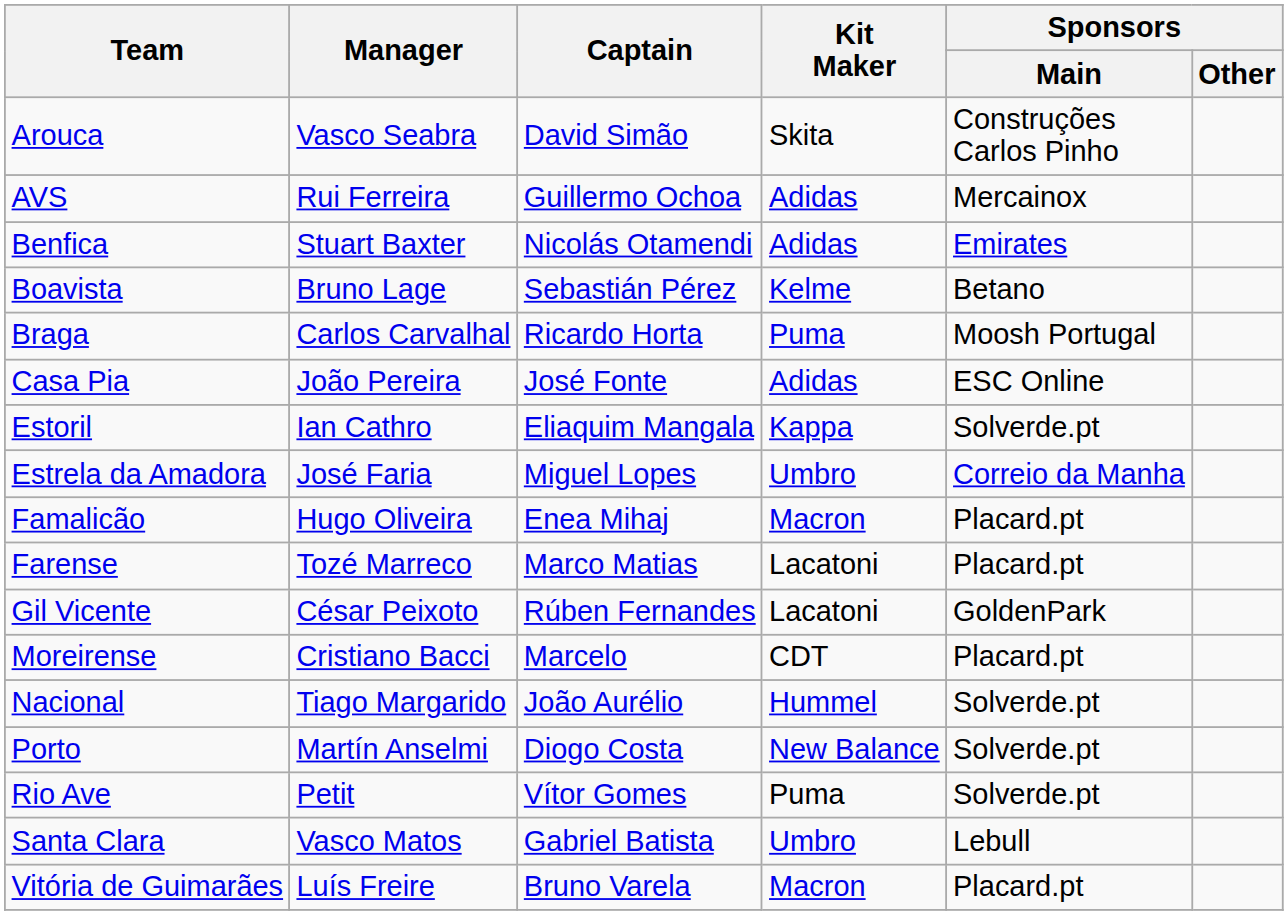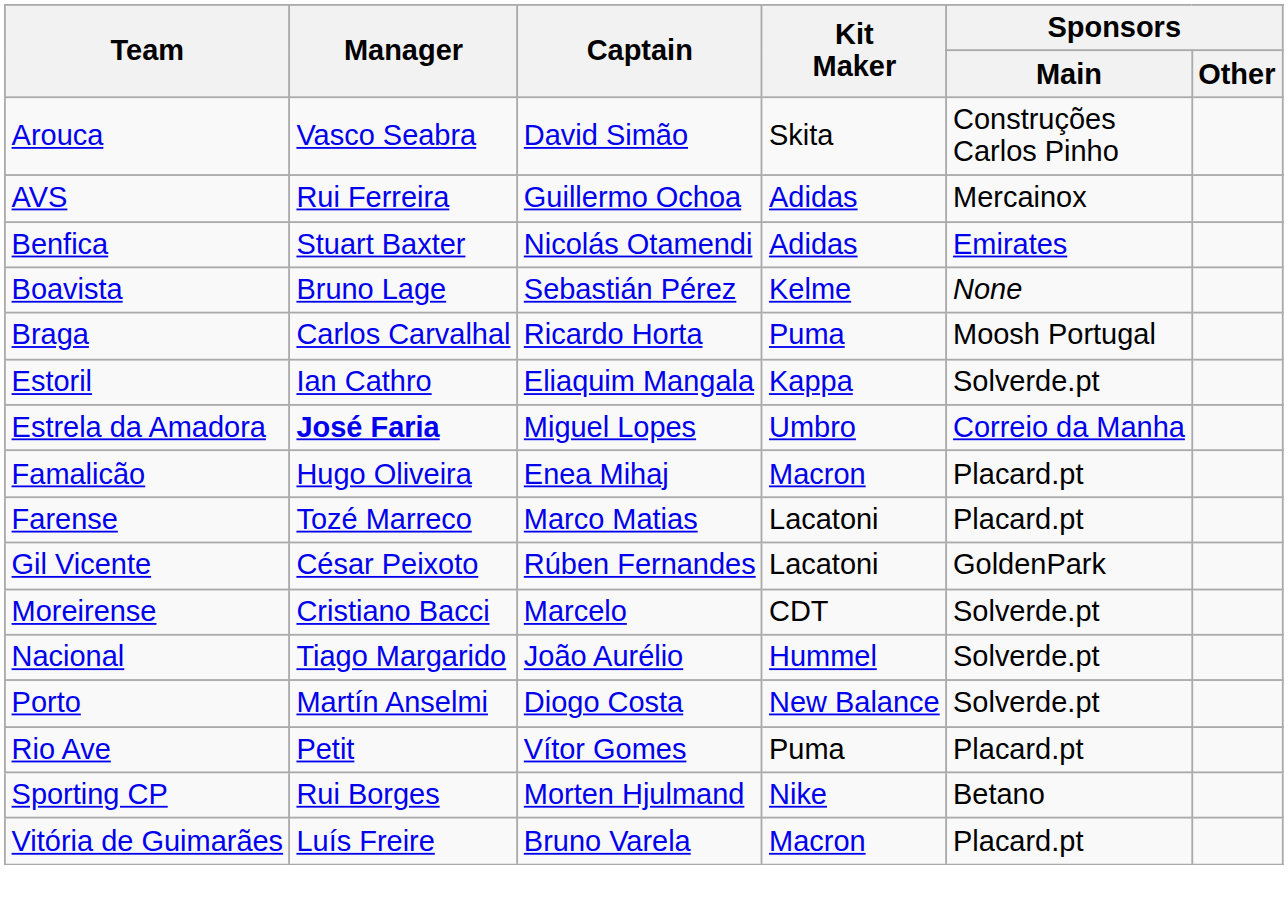Boavista | Sponsors / Main: Betano -> None
- row: Casa Pia | João Pereira | José Fonte | Adidas | ESC Online
Estrela da Amadora | Manager: normal -> bold
Moreirense | Sponsors / Main: Placard.pt -> Solverde.pt
Rio Ave | Sponsors / Main: Solverde.pt -> Placard.pt
- row: Santa Clara | Vasco Matos | Gabriel Batista | Umbro | Lebull
+ row: Sporting CP | Rui Borges | Morten Hjulmand | Nike | Betano
